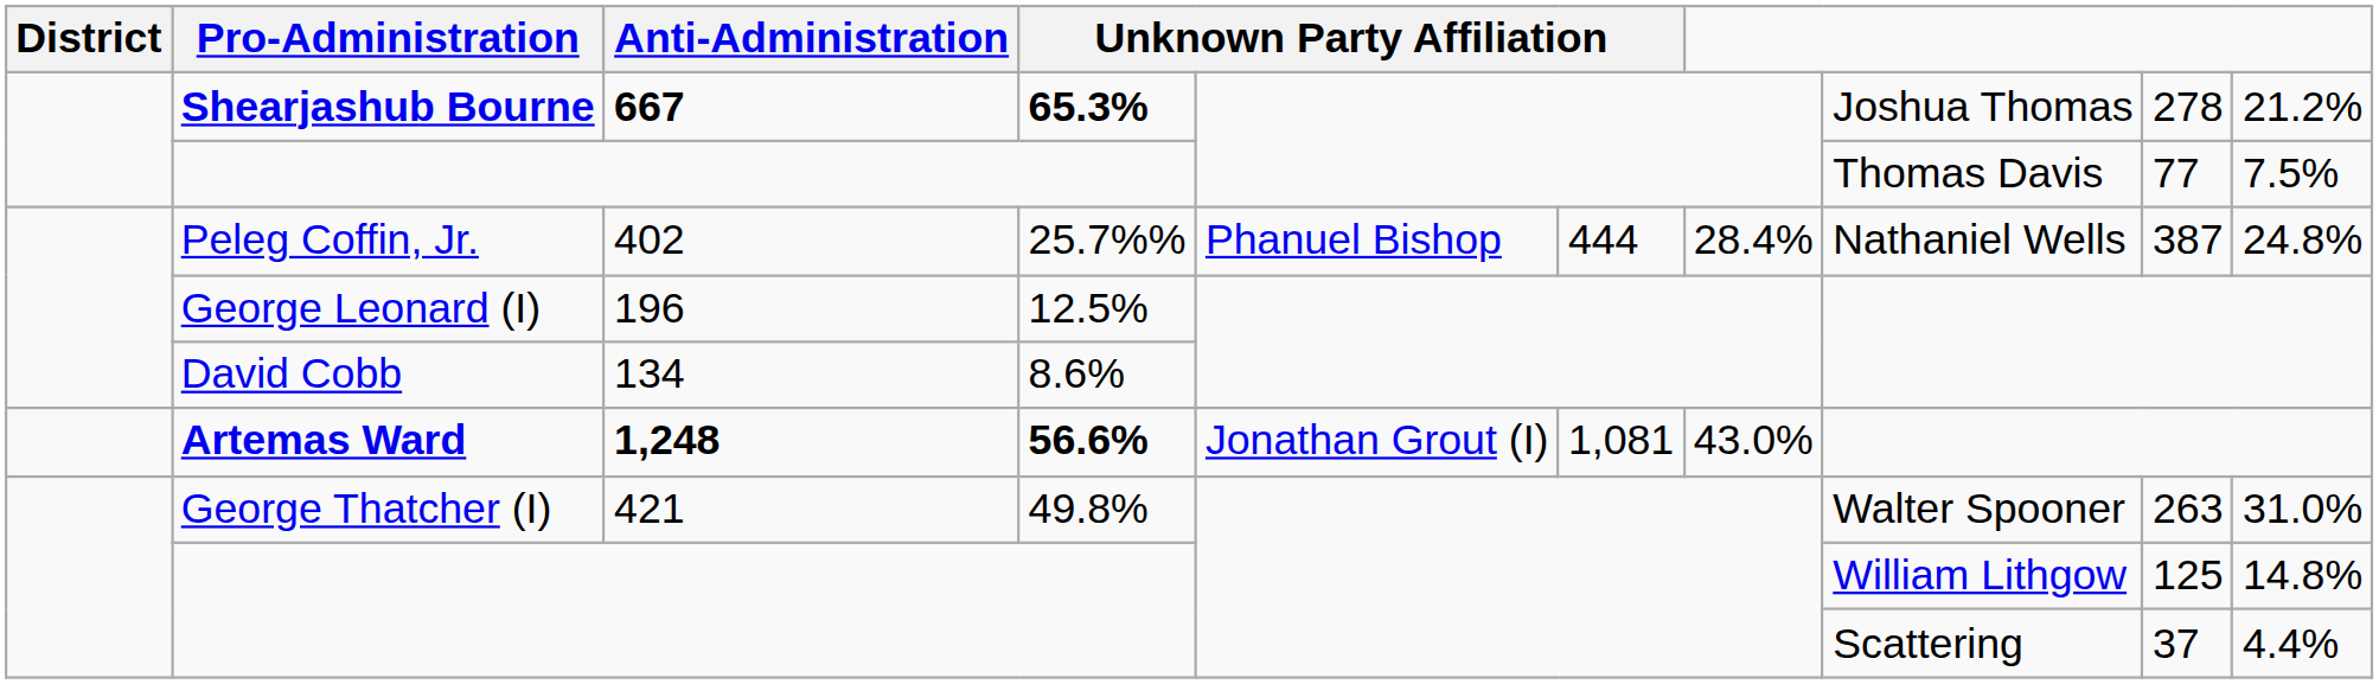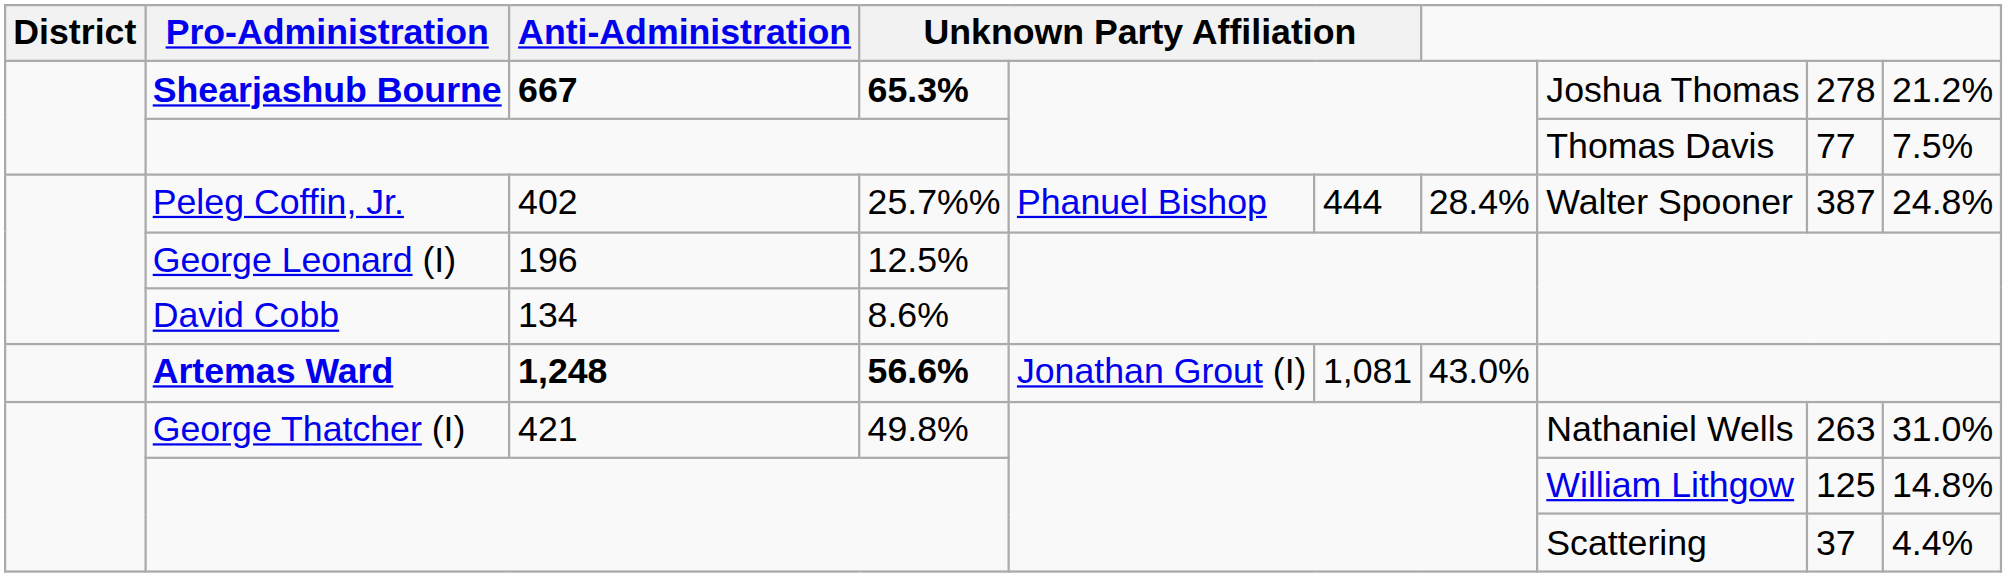Peleg Coffin, Jr. | column 8: Nathaniel Wells -> Walter Spooner
George Thatcher (I) | column 8: Walter Spooner -> Nathaniel Wells
